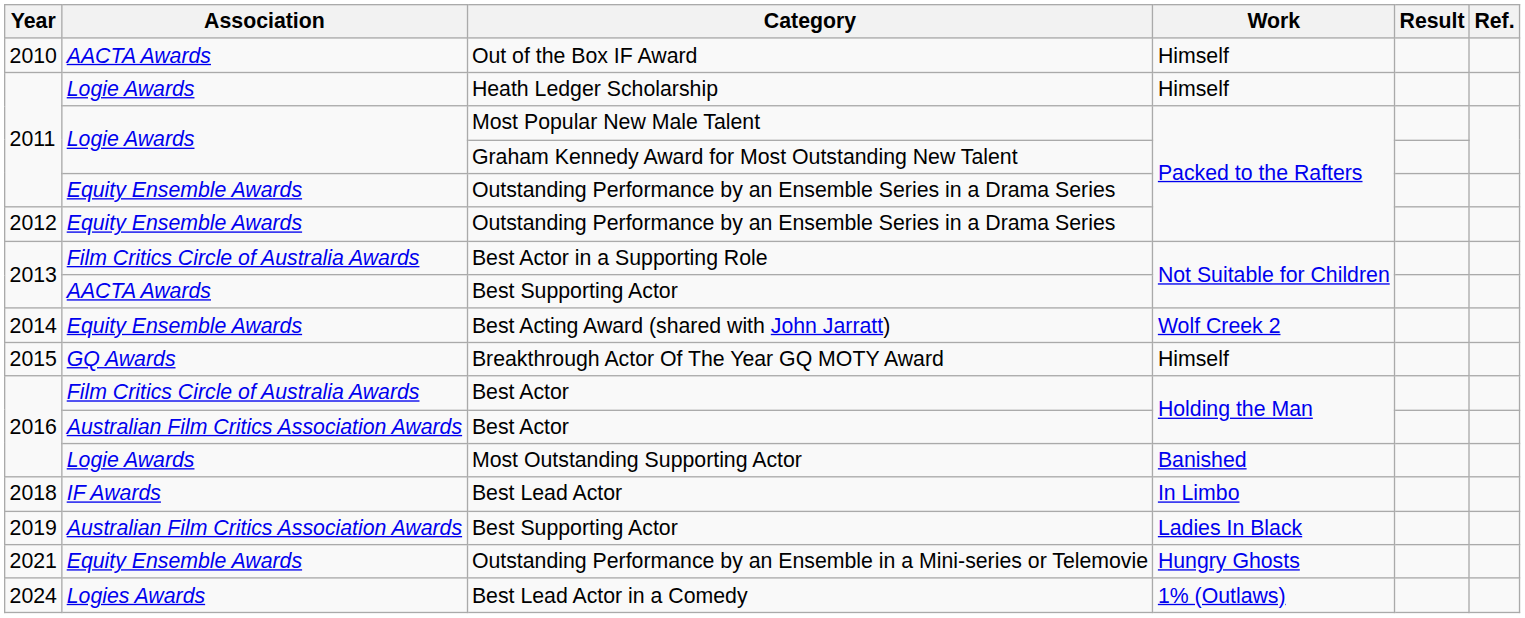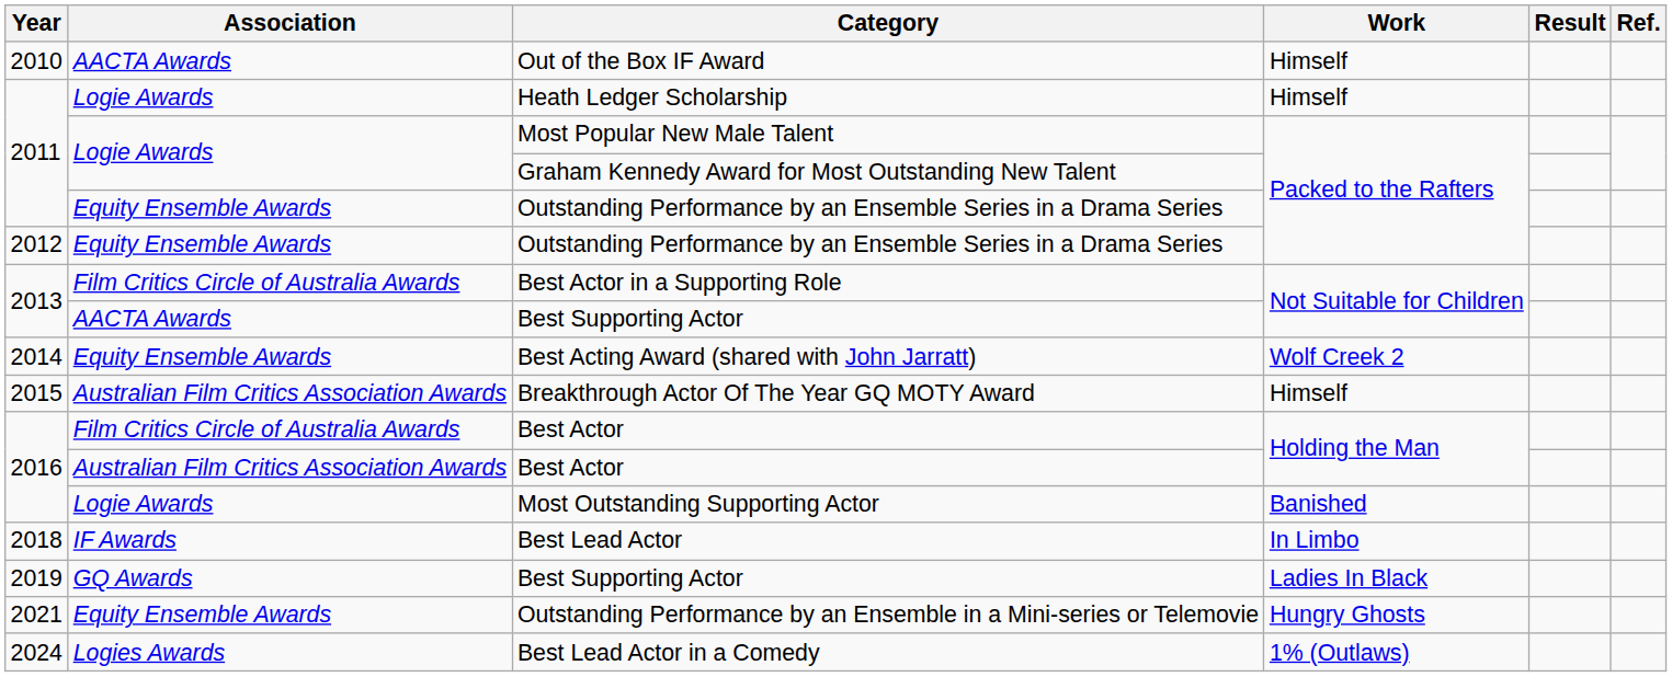Breakthrough Actor Of The Year GQ MOTY Award | Association: GQ Awards -> Australian Film Critics Association Awards
2019 / Best Supporting Actor | Association: Australian Film Critics Association Awards -> GQ Awards
